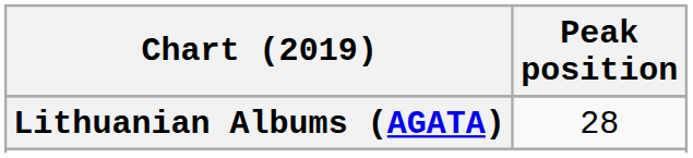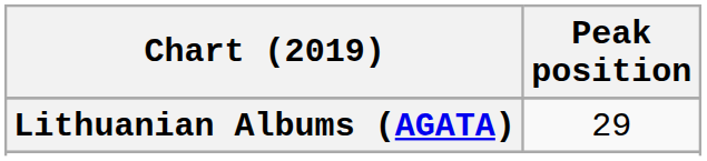Lithuanian Albums (AGATA) | Peak position: 28 -> 29
